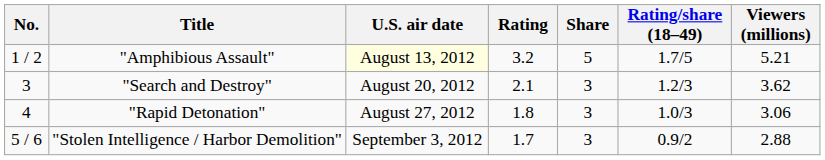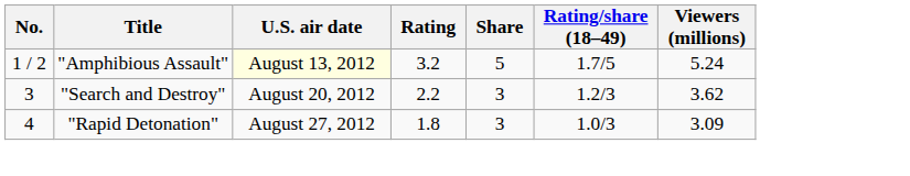"Amphibious Assault" | Viewers (millions): 5.21 -> 5.24
"Search and Destroy" | Rating: 2.1 -> 2.2
"Rapid Detonation" | Viewers (millions): 3.06 -> 3.09
- row: 5 / 6 | "Stolen Intelligence / Harbor Demolition" | September 3, 2012 | 1.7 | 3 | 0.9/2 | 2.88
